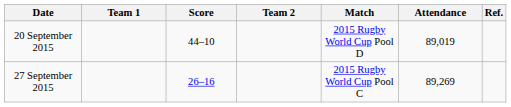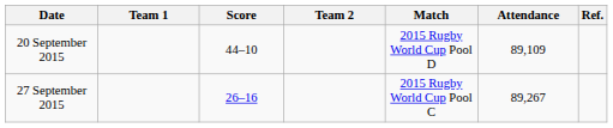20 September 2015 | Attendance: 89,019 -> 89,109
27 September 2015 | Attendance: 89,269 -> 89,267
